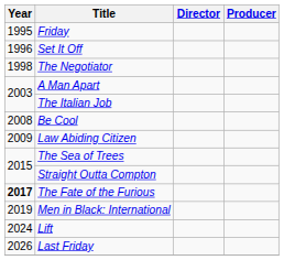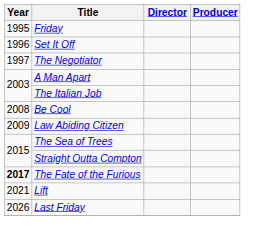The Negotiator | Year: 1998 -> 1997
- row: 2019 | Men in Black: International
Lift | Year: 2024 -> 2021
